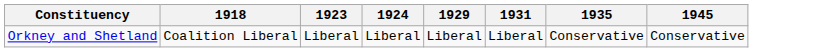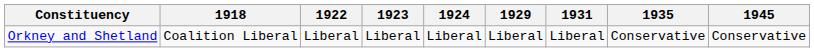+ column: 1922 | Liberal
